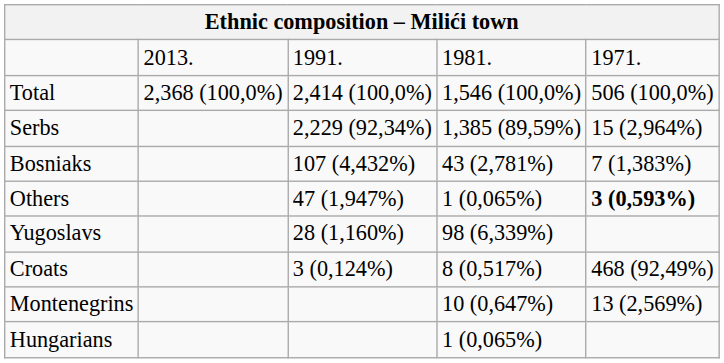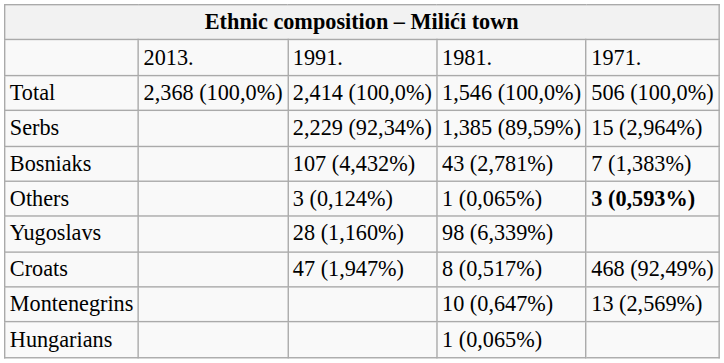Others | column 3: 47 (1,947%) -> 3 (0,124%)
Croats | column 3: 3 (0,124%) -> 47 (1,947%)
